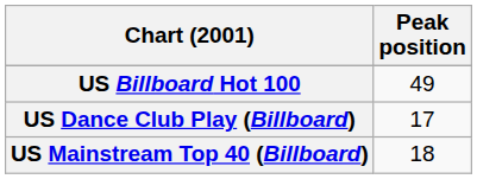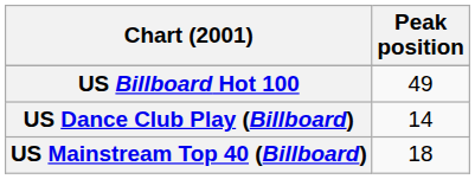US Dance Club Play (Billboard) | Peak position: 17 -> 14
